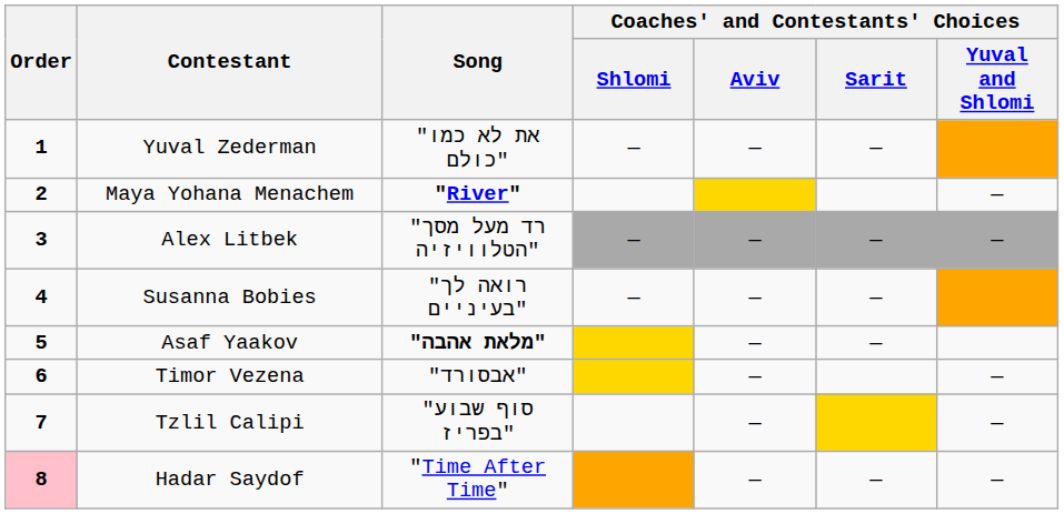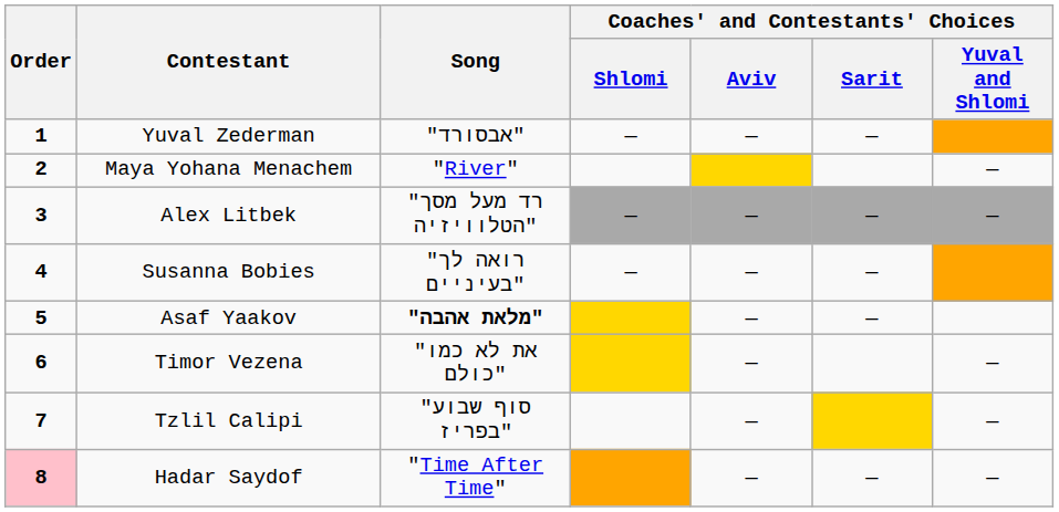Yuval Zederman | Song: "את לא כמו כולם" -> "אבסורד"
Maya Yohana Menachem | Song: bold -> normal
Timor Vezena | Song: "אבסורד" -> "את לא כמו כולם"
